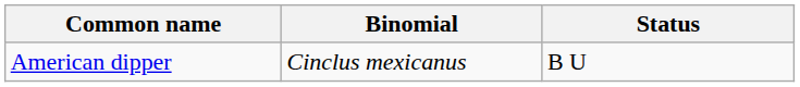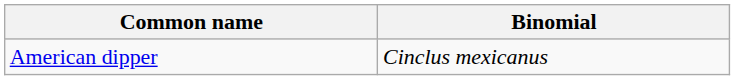- column: Status | B U
